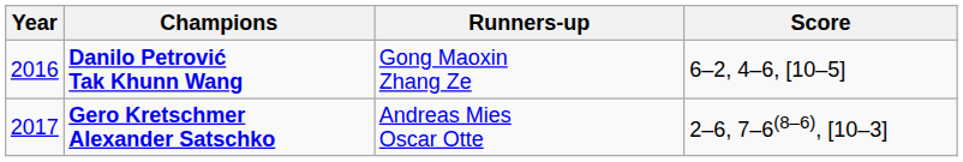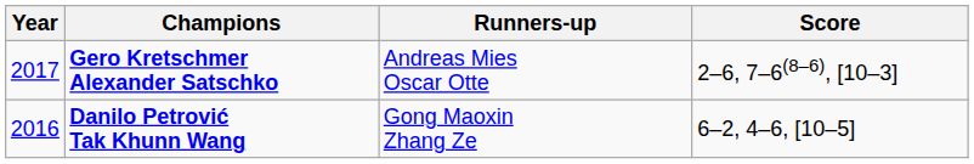rows swapped: Gero Kretschmer Alexander Satschko <-> Danilo Petrović Tak Khunn Wang
